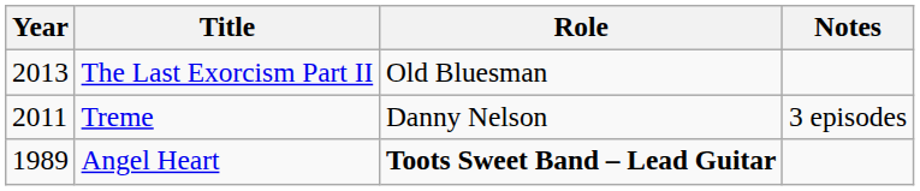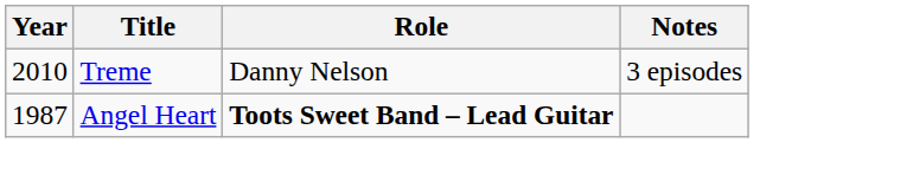- row: 2013 | The Last Exorcism Part II | Old Bluesman
Treme | Year: 2011 -> 2010
Angel Heart | Year: 1989 -> 1987
